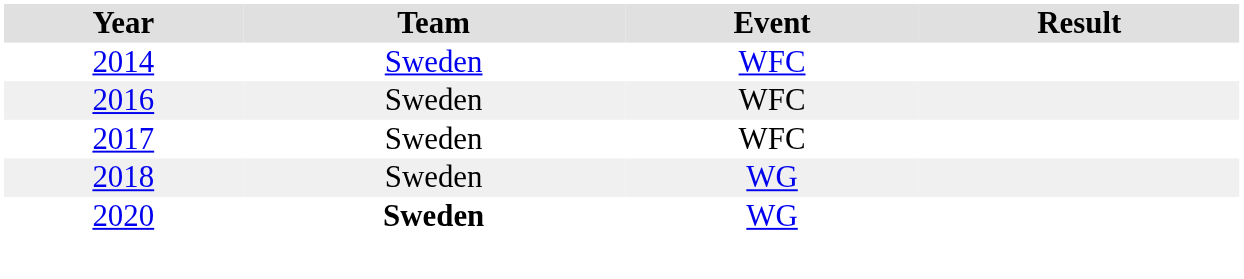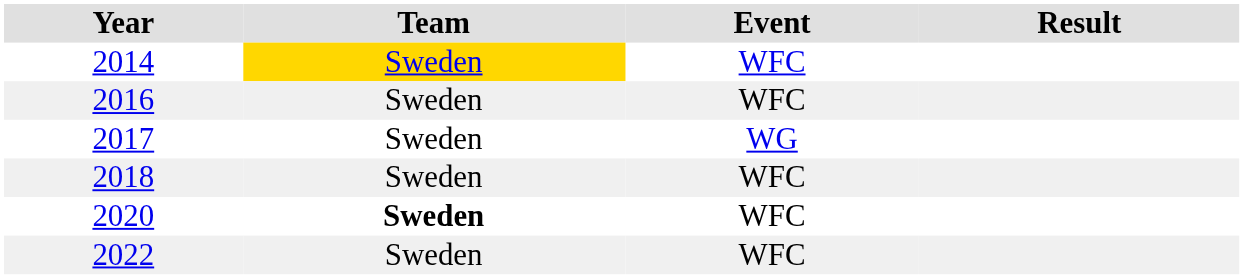2014 | Team: no background -> gold background
2017 | Event: WFC -> WG
2018 | Event: WG -> WFC
2020 | Event: WG -> WFC
+ row: 2022 | Sweden | WFC
